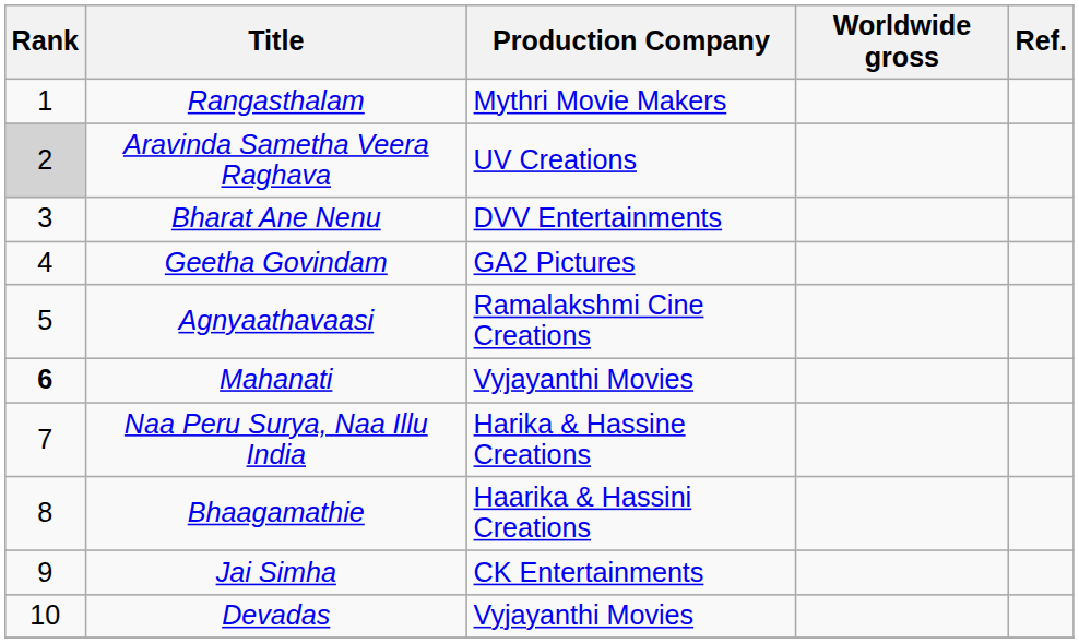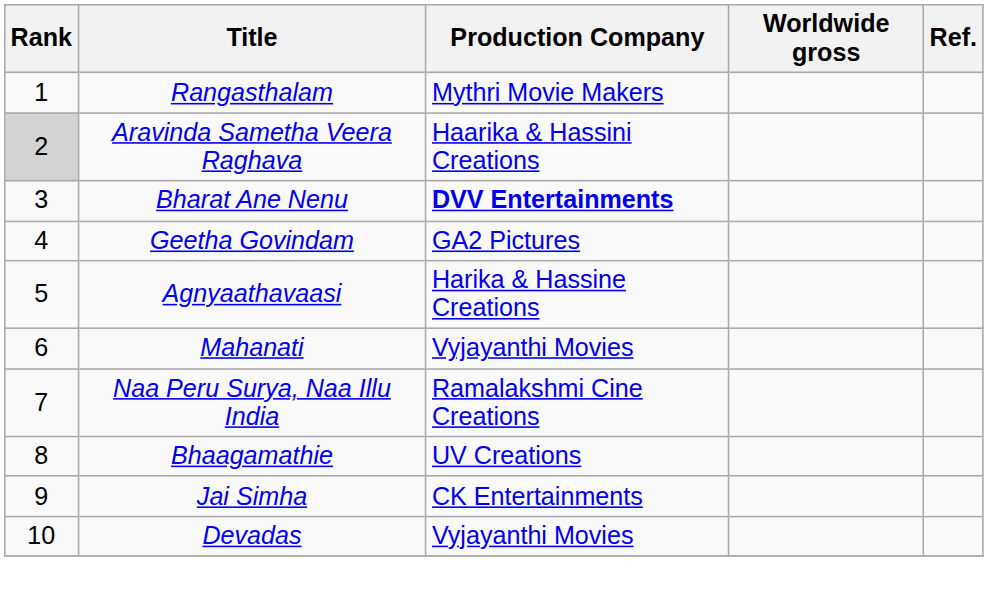Aravinda Sametha Veera Raghava | Production Company: UV Creations -> Haarika & Hassini Creations
Bharat Ane Nenu | Production Company: normal -> bold
Agnyaathavaasi | Production Company: Ramalakshmi Cine Creations -> Harika & Hassine Creations
Mahanati | Rank: bold -> normal
Naa Peru Surya, Naa Illu India | Production Company: Harika & Hassine Creations -> Ramalakshmi Cine Creations
Bhaagamathie | Production Company: Haarika & Hassini Creations -> UV Creations
